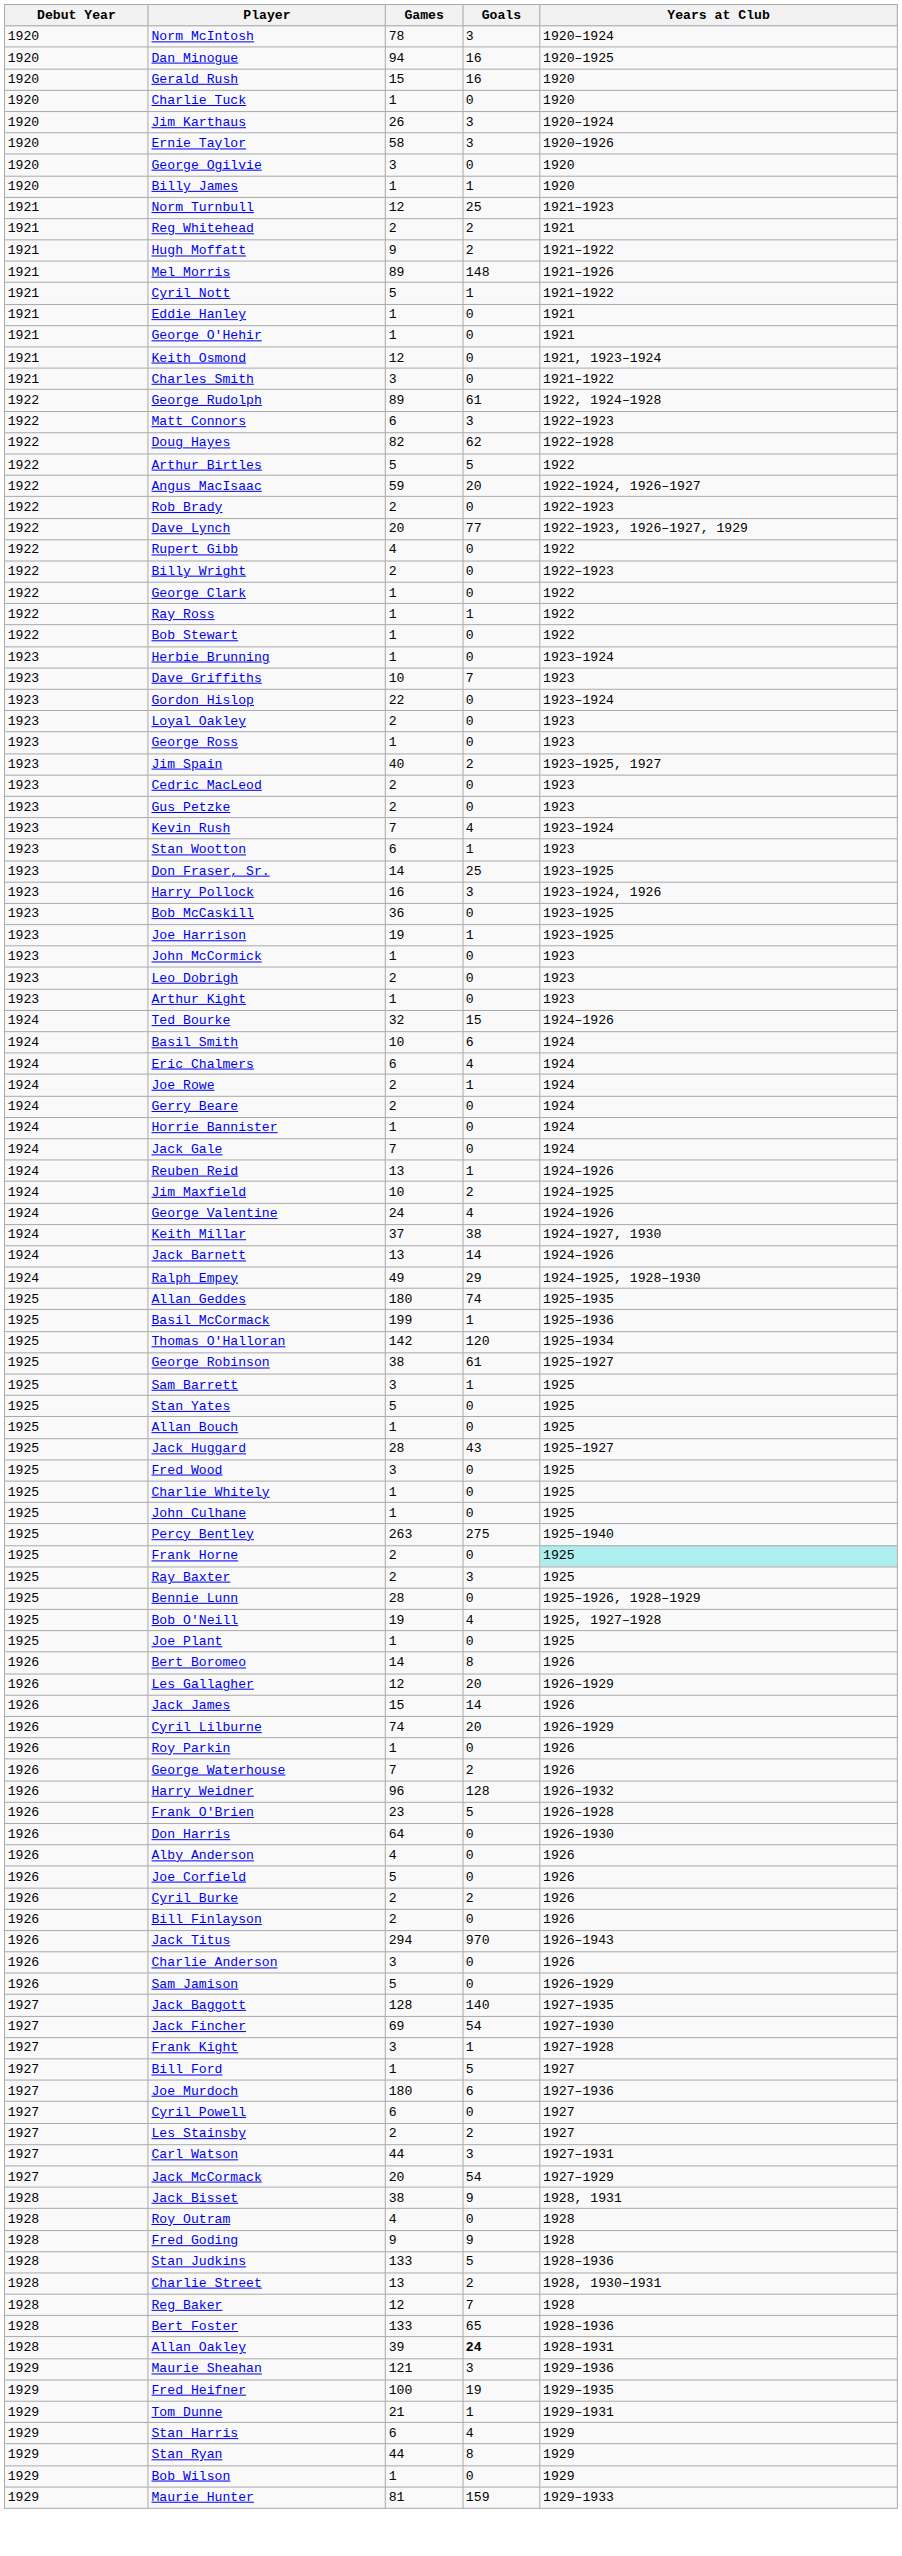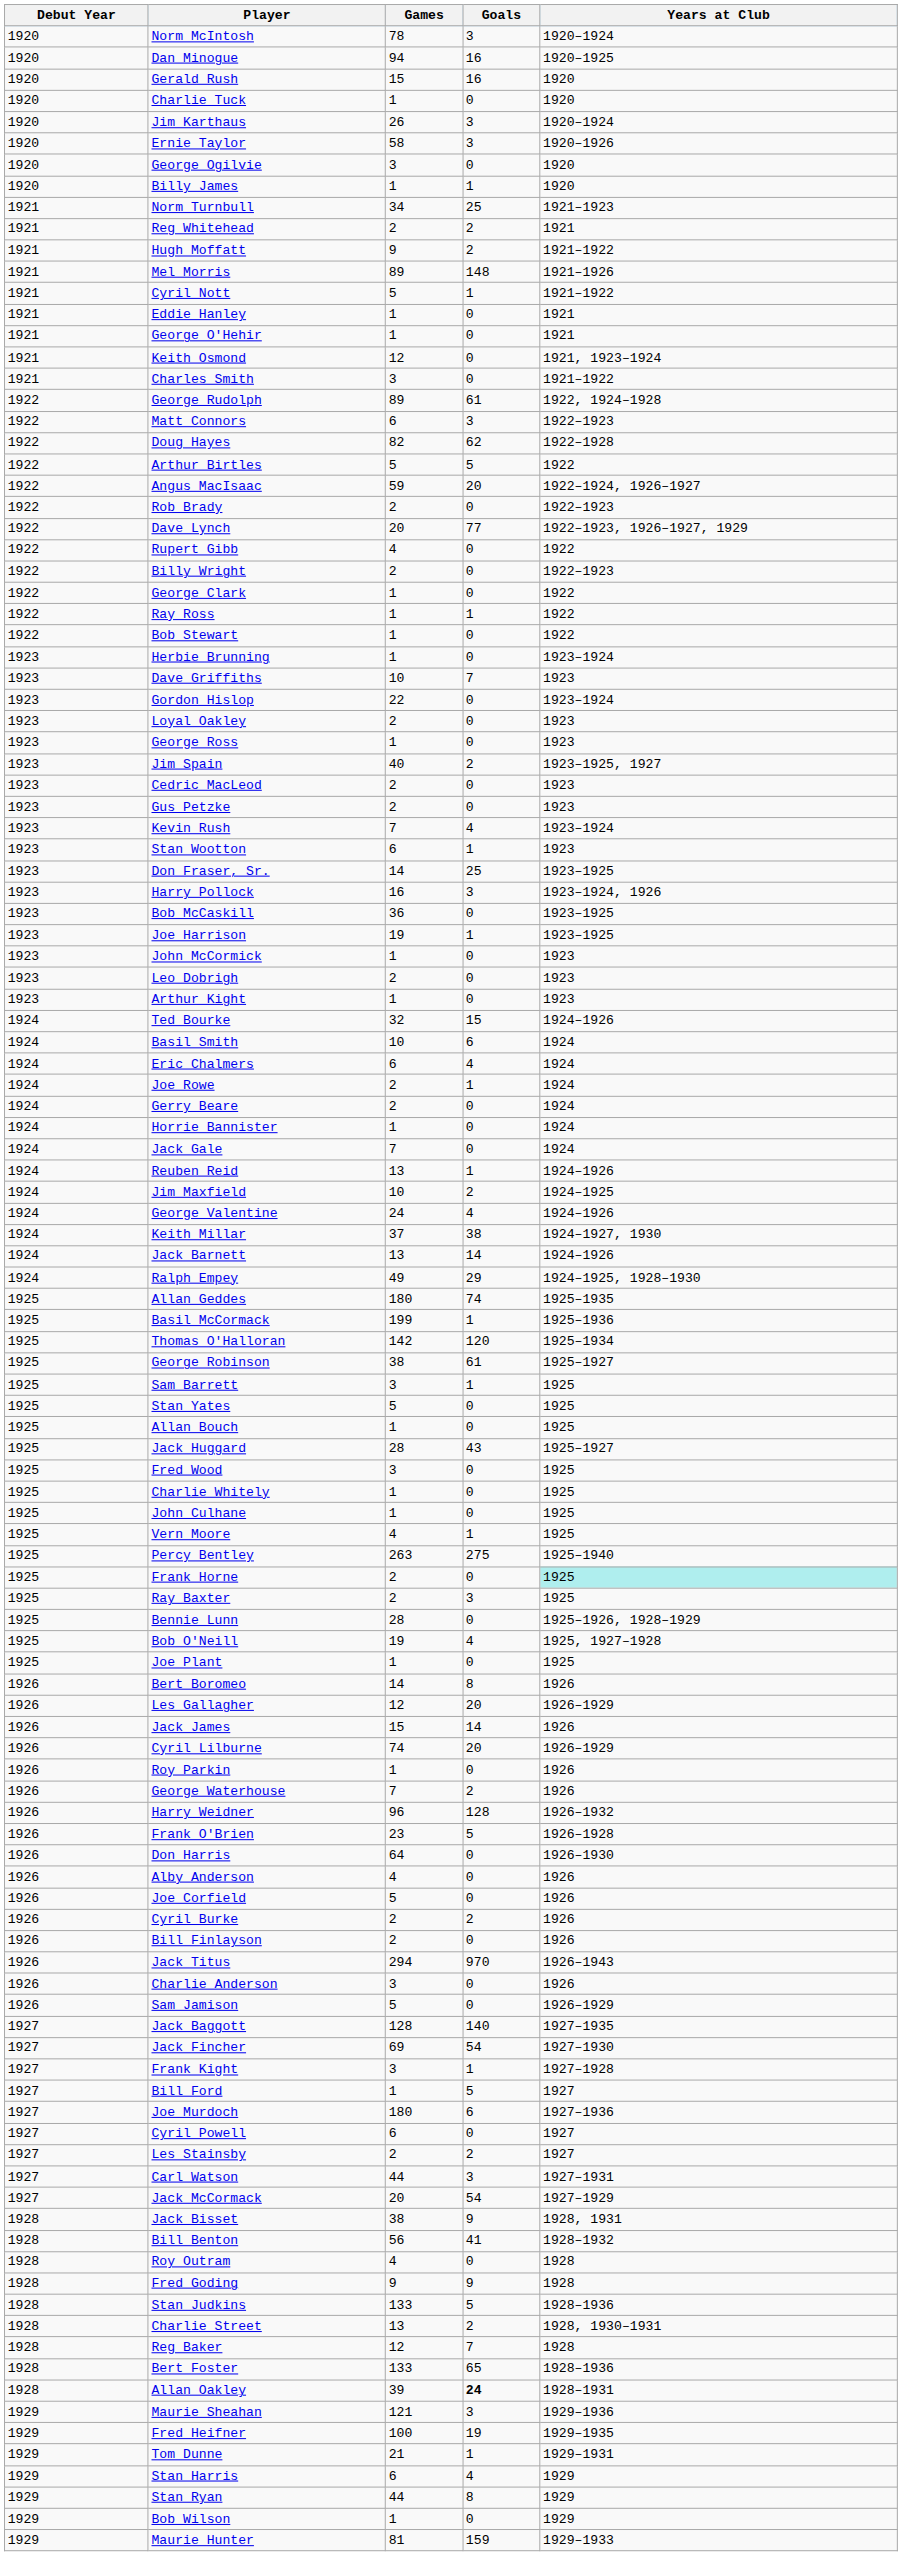Norm Turnbull | Games: 12 -> 34
+ row: 1925 | Vern Moore | 4 | 1 | 1925
+ row: 1928 | Bill Benton | 56 | 41 | 1928–1932
